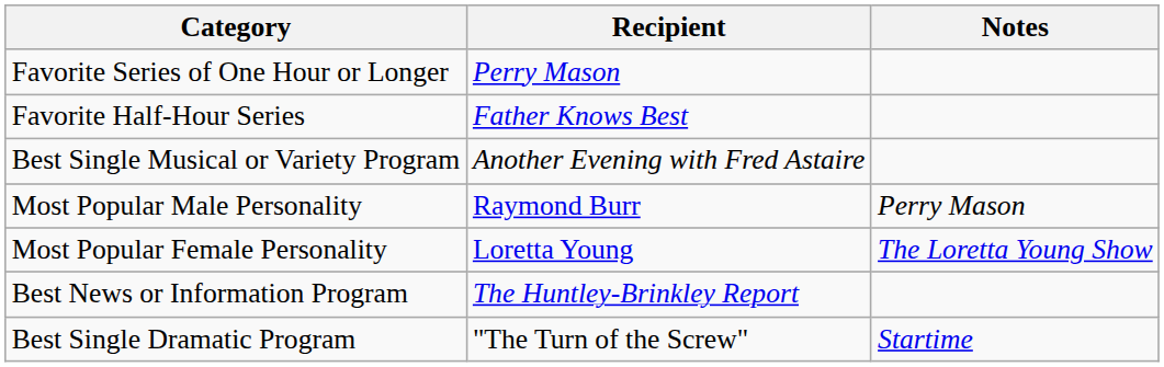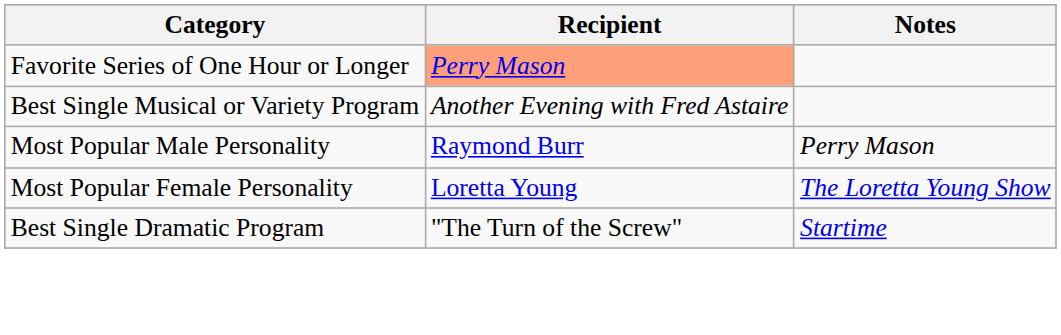Favorite Series of One Hour or Longer | Recipient: no background -> lightsalmon background
- row: Favorite Half-Hour Series | Father Knows Best
- row: Best News or Information Program | The Huntley-Brinkley Report
